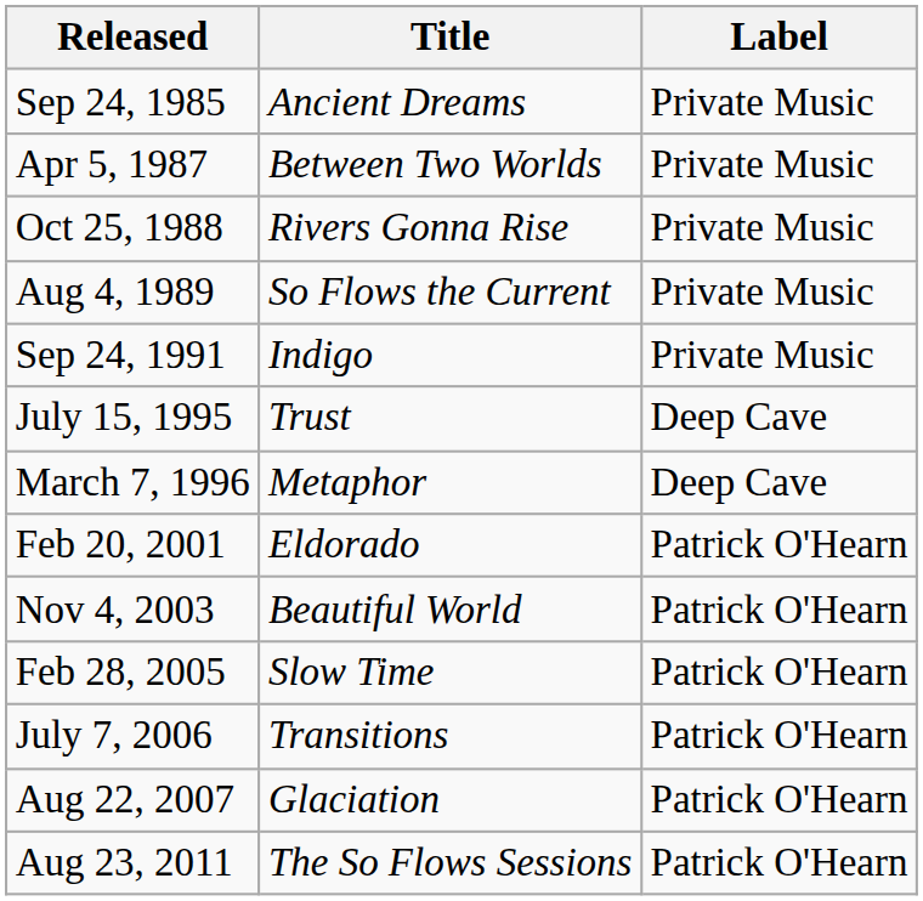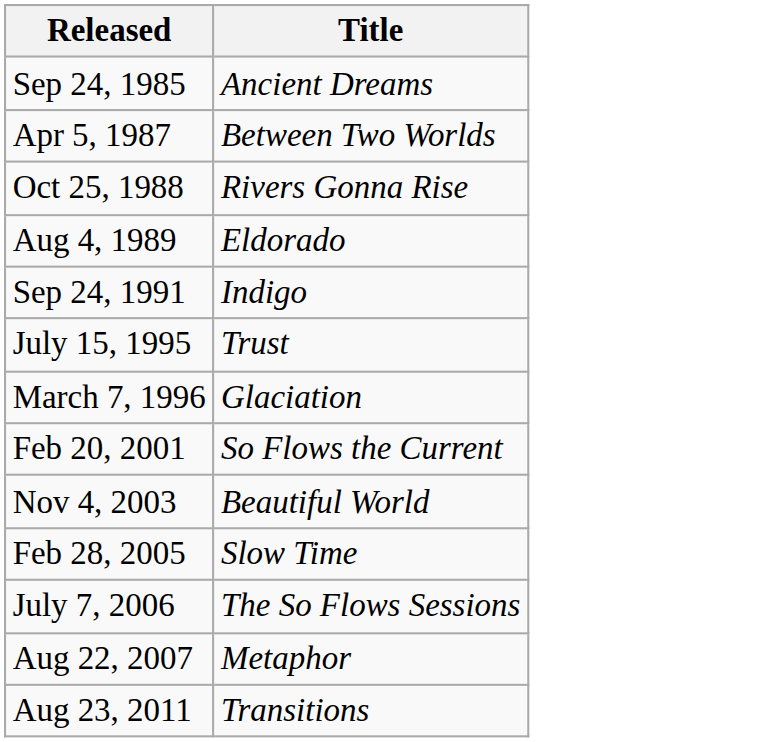- column: Label | Private Music | Private Music | Private Music | Private Music | Private Music | Deep Cave | Deep Cave | Patrick O'Hearn | Patrick O'Hearn | Patrick O'Hearn | Patrick O'Hearn | Patrick O'Hearn | Patrick O'Hearn
Aug 4, 1989 | Title: So Flows the Current -> Eldorado
March 7, 1996 | Title: Metaphor -> Glaciation
Feb 20, 2001 | Title: Eldorado -> So Flows the Current
July 7, 2006 | Title: Transitions -> The So Flows Sessions
Aug 22, 2007 | Title: Glaciation -> Metaphor
Aug 23, 2011 | Title: The So Flows Sessions -> Transitions
